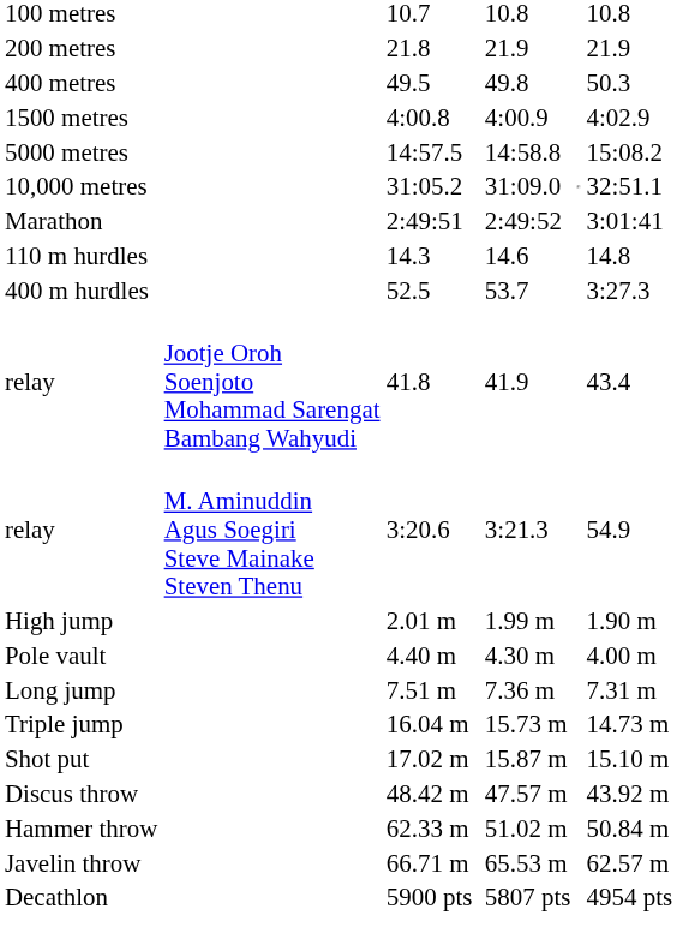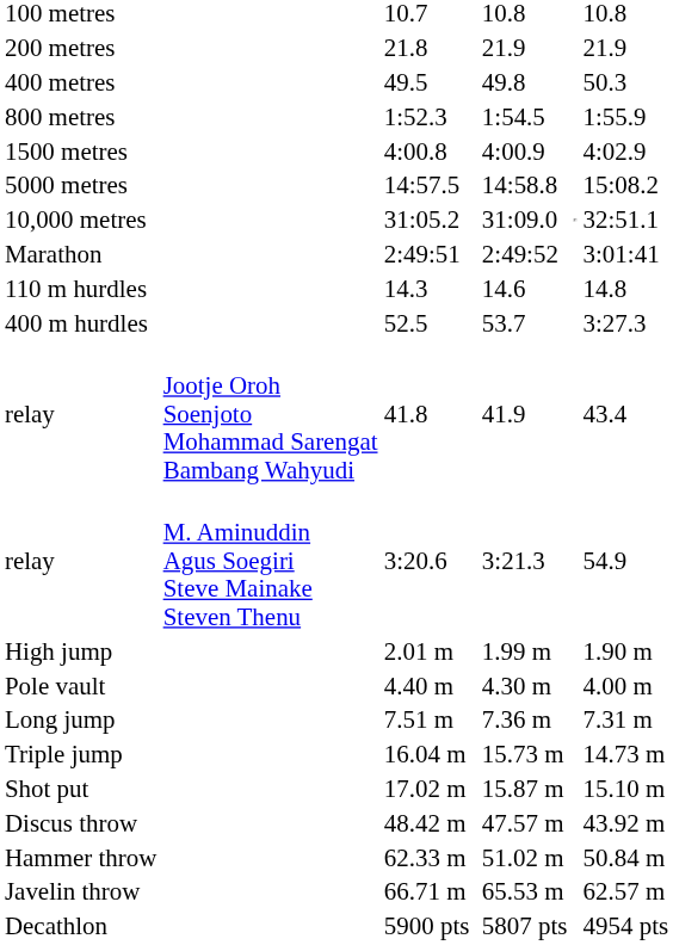+ row: 800 metres | 1:52.3 | 1:54.5 | 1:55.9
